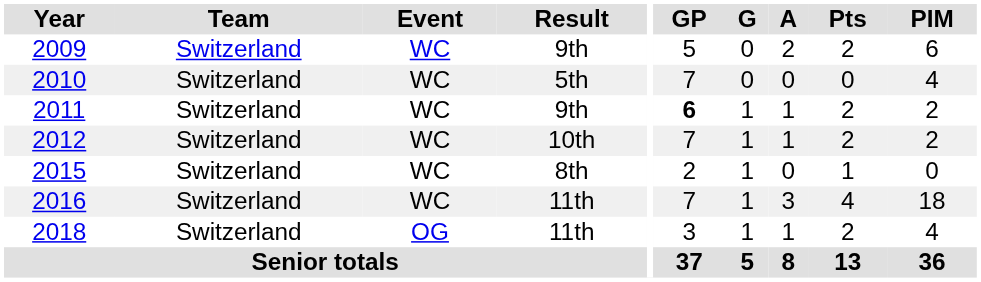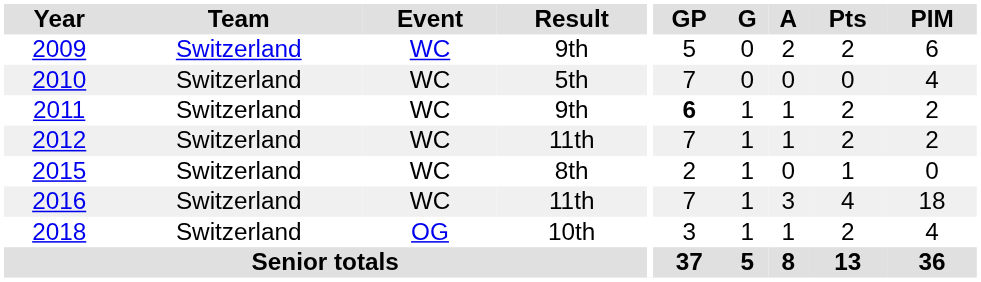2012 | Result: 10th -> 11th
2018 | Result: 11th -> 10th
